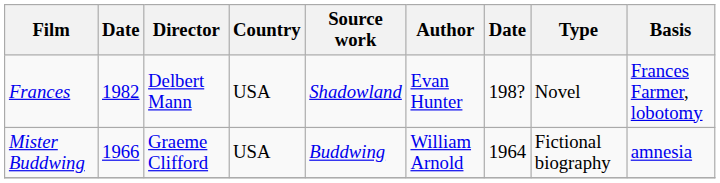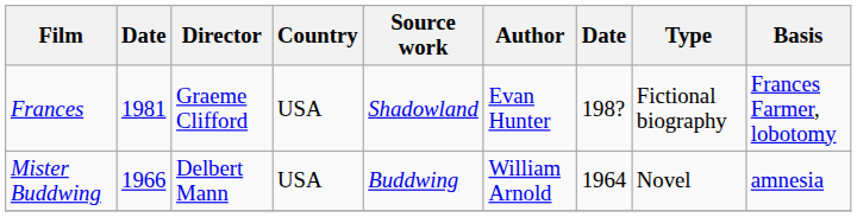Frances | column 2: 1982 -> 1981
Frances | Director: Delbert Mann -> Graeme Clifford
Frances | Type: Novel -> Fictional biography
Mister Buddwing | Director: Graeme Clifford -> Delbert Mann
Mister Buddwing | Type: Fictional biography -> Novel
